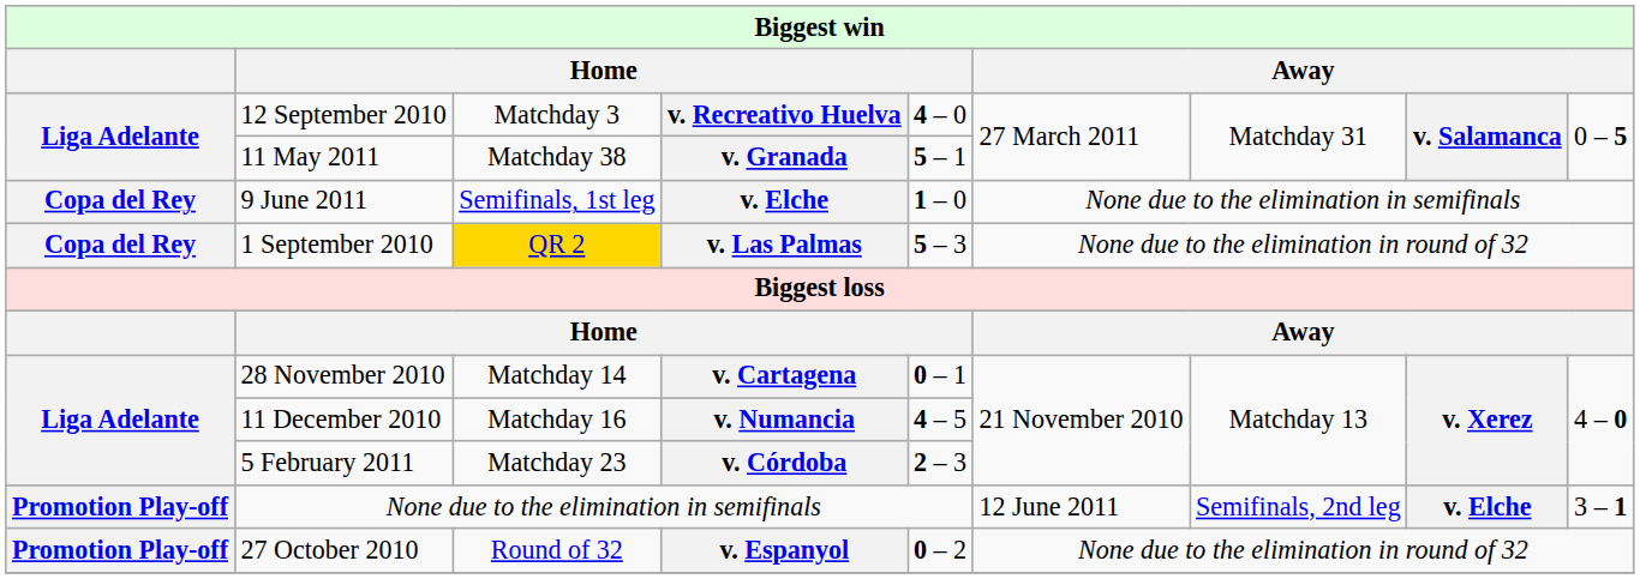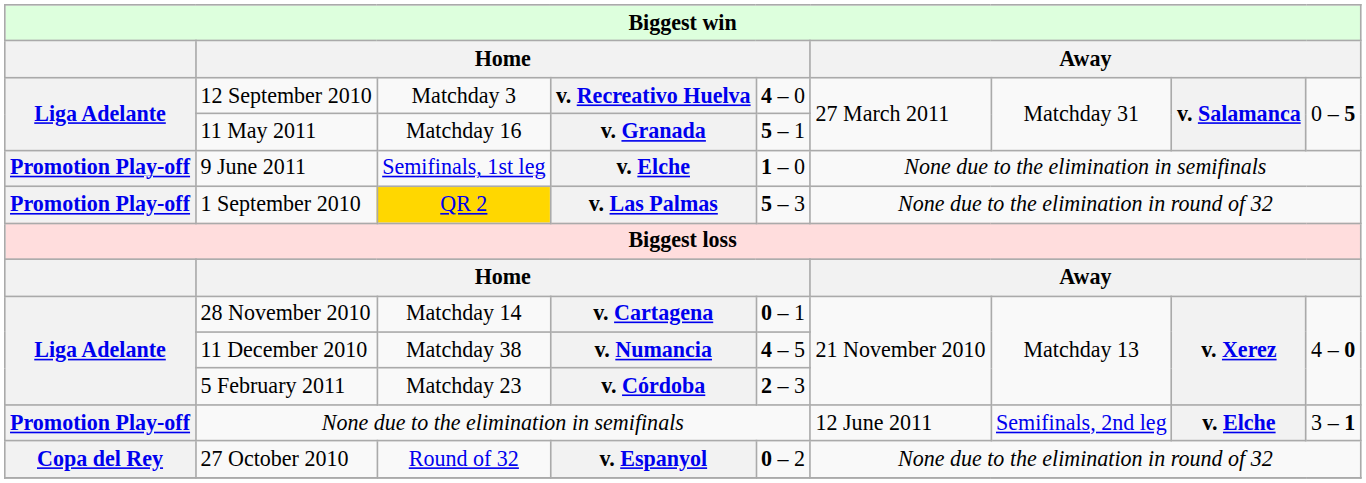11 May 2011 | column 3: Matchday 38 -> Matchday 16
9 June 2011 | column 1: Copa del Rey -> Promotion Play-off
1 September 2010 | column 1: Copa del Rey -> Promotion Play-off
11 December 2010 | column 3: Matchday 16 -> Matchday 38
27 October 2010 | column 1: Promotion Play-off -> Copa del Rey
